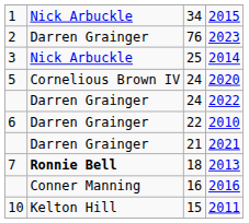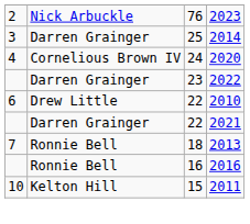- row: 1 | Nick Arbuckle | 34 | 2015
2023 | column 2: Darren Grainger -> Nick Arbuckle
2014 | column 2: Nick Arbuckle -> Darren Grainger
2020 | column 1: 5 -> 4
2022 | column 3: 24 -> 23
2010 | column 2: Darren Grainger -> Drew Little
2021 | column 3: 21 -> 22
2013 | column 2: bold -> normal
2016 | column 2: Conner Manning -> Ronnie Bell
